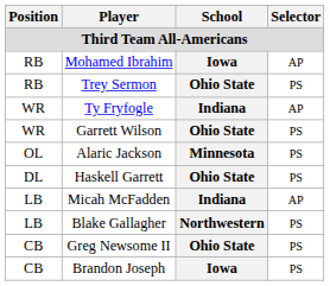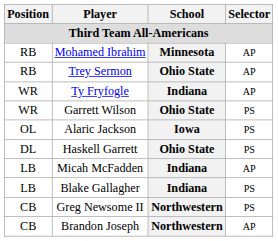Mohamed Ibrahim | School: Iowa -> Minnesota
Trey Sermon | Selector: PS -> AP
Alaric Jackson | School: Minnesota -> Iowa
Blake Gallagher | School: Northwestern -> Indiana
Greg Newsome II | School: Ohio State -> Northwestern
Brandon Joseph | School: Iowa -> Northwestern
Brandon Joseph | Selector: PS -> AP
